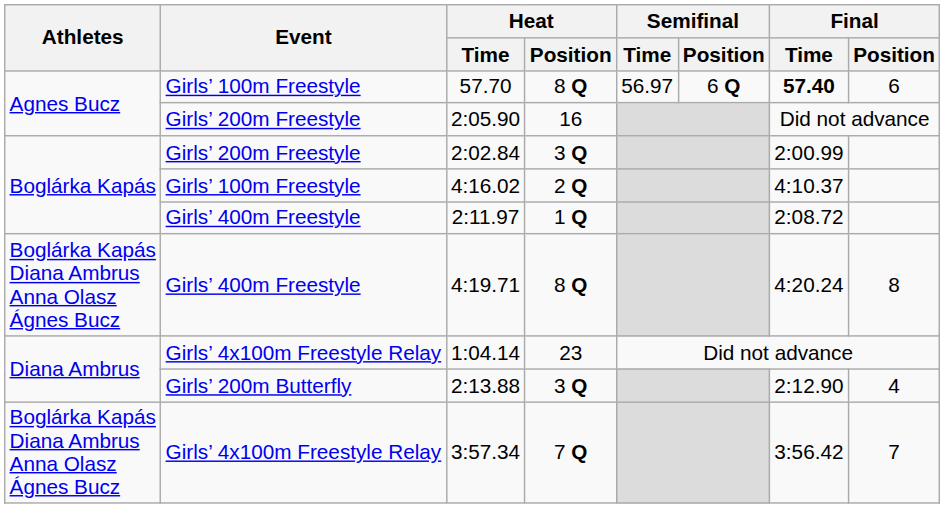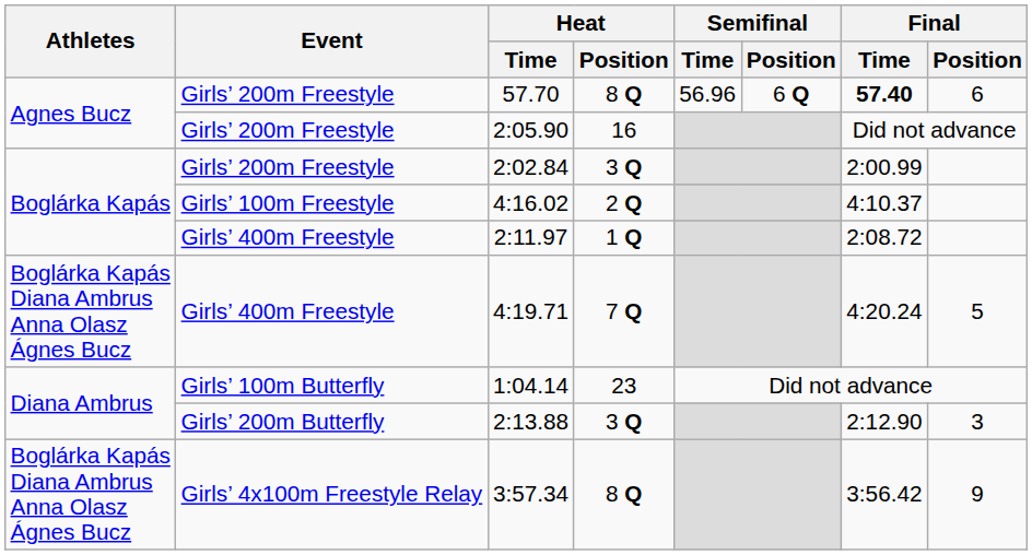57.70 | Event: Girls’ 100m Freestyle -> Girls’ 200m Freestyle
57.70 | Semifinal / Time: 56.97 -> 56.96
4:19.71 | Heat / Position: 8 Q -> 7 Q
4:19.71 | Final / Position: 8 -> 5
1:04.14 | Event: Girls’ 4x100m Freestyle Relay -> Girls’ 100m Butterfly
2:13.88 | Final / Position: 4 -> 3
3:57.34 | Heat / Position: 7 Q -> 8 Q
3:57.34 | Final / Position: 7 -> 9
